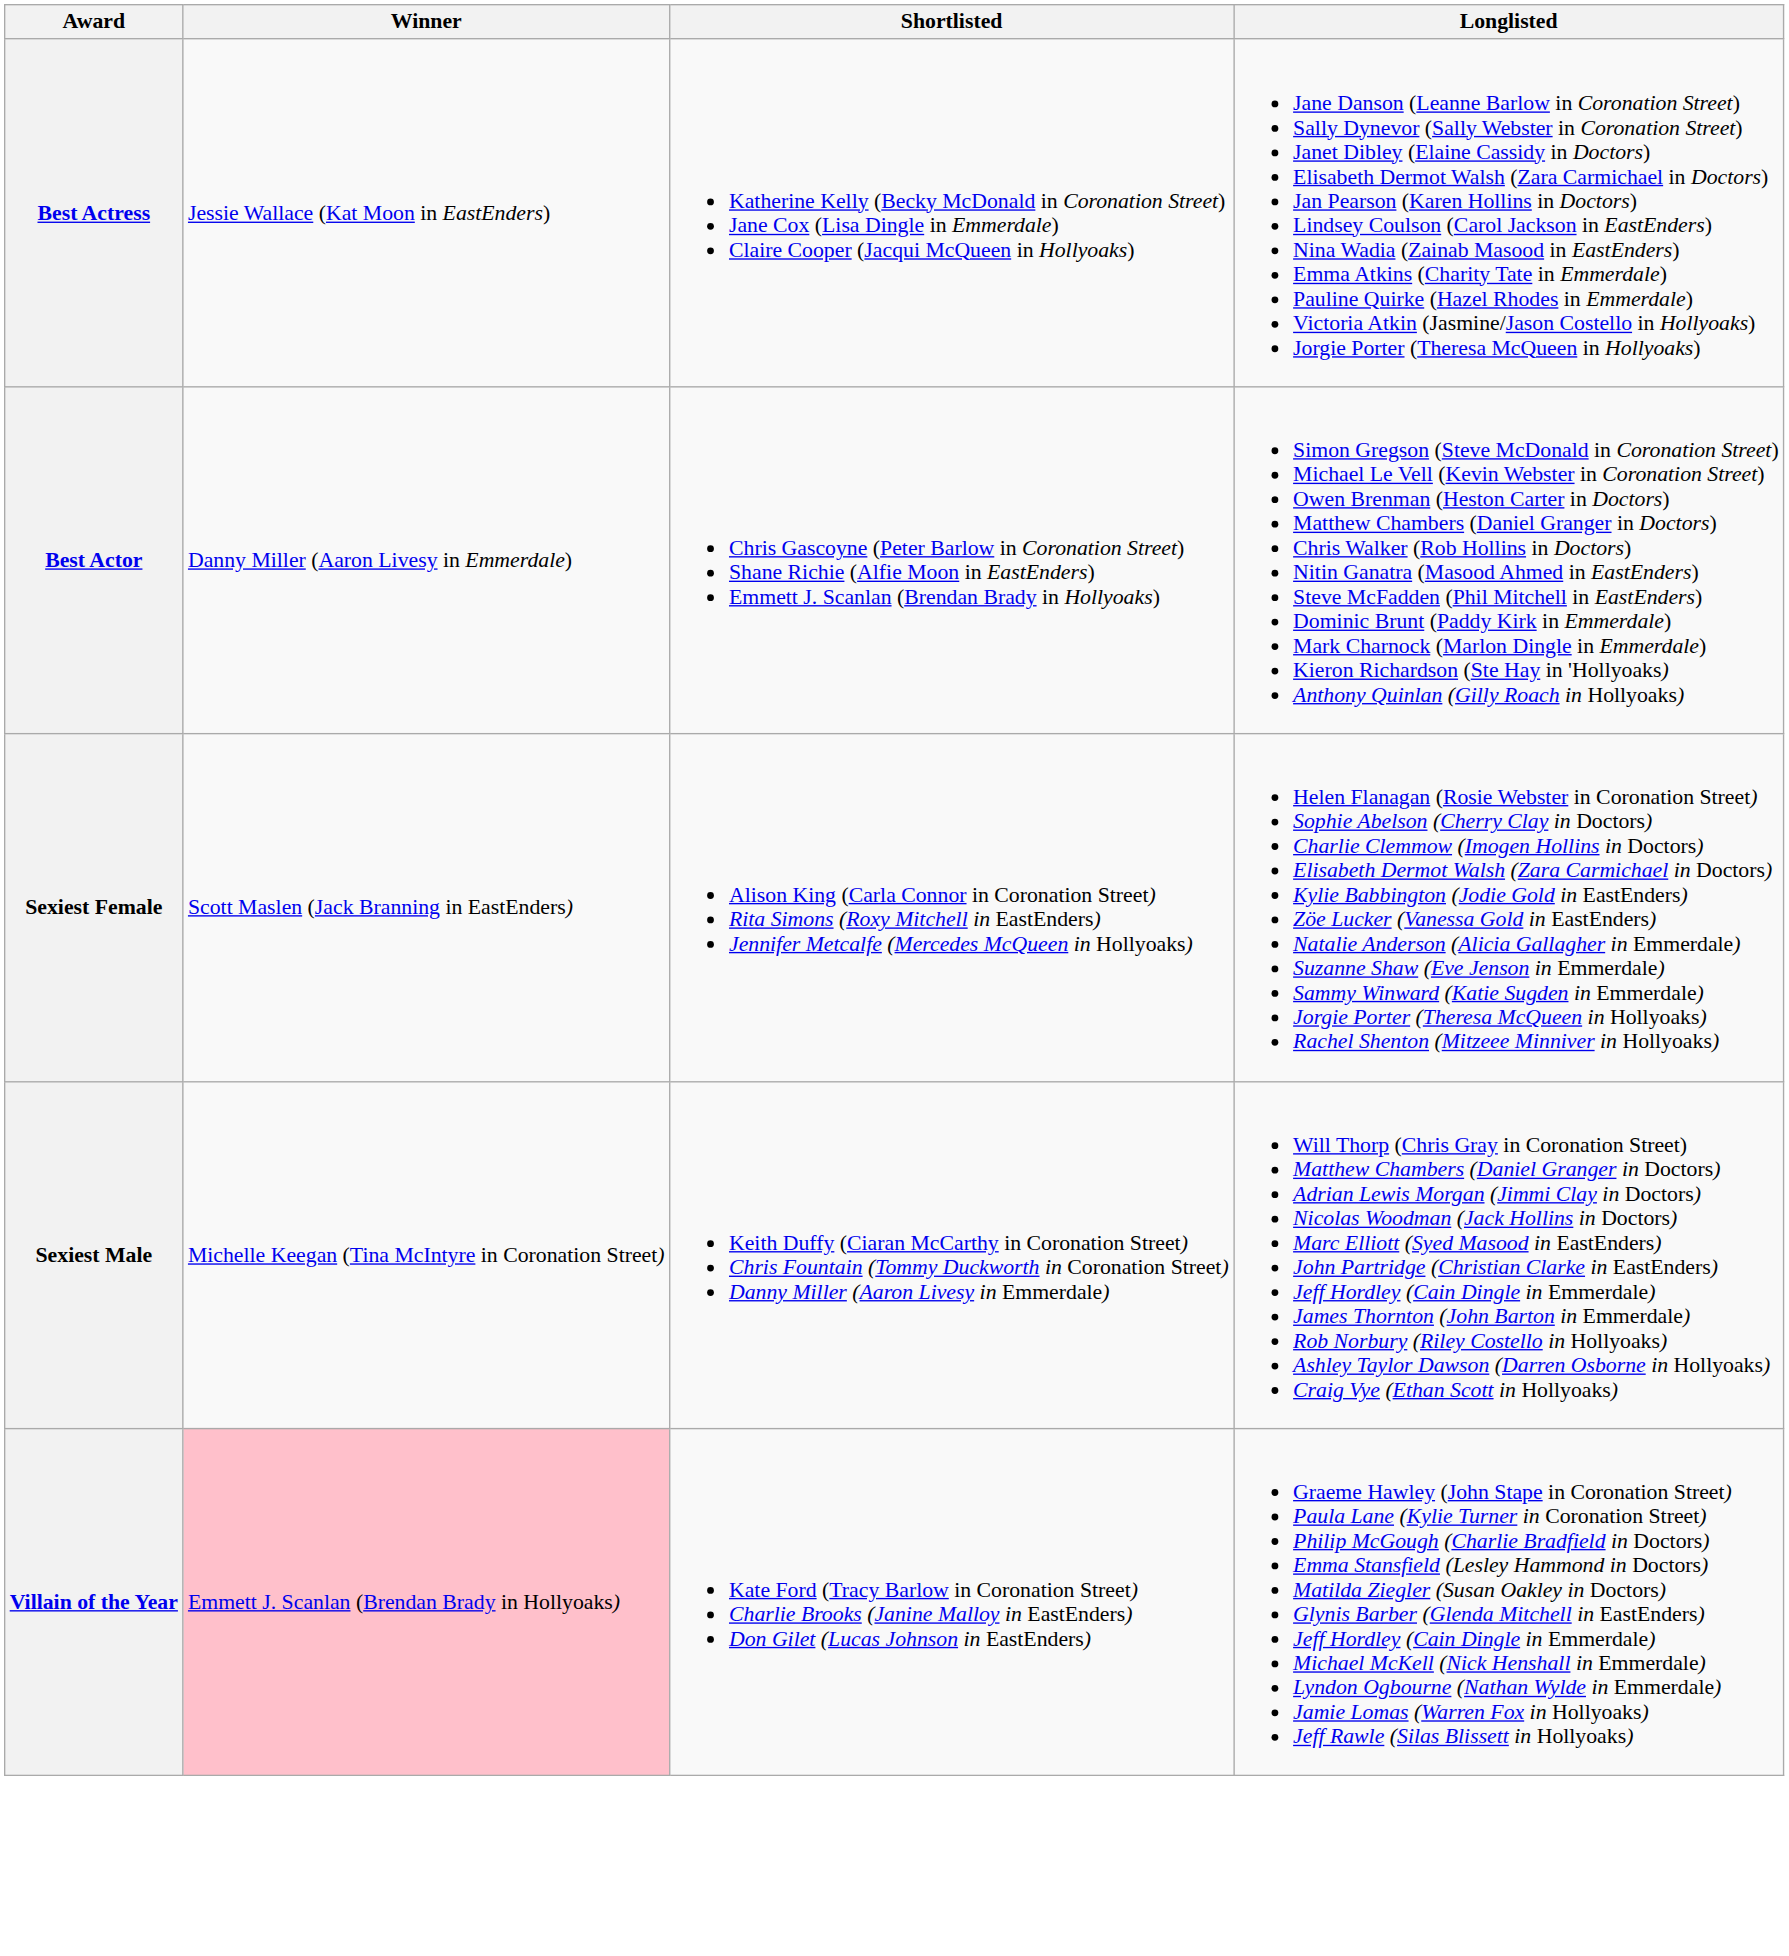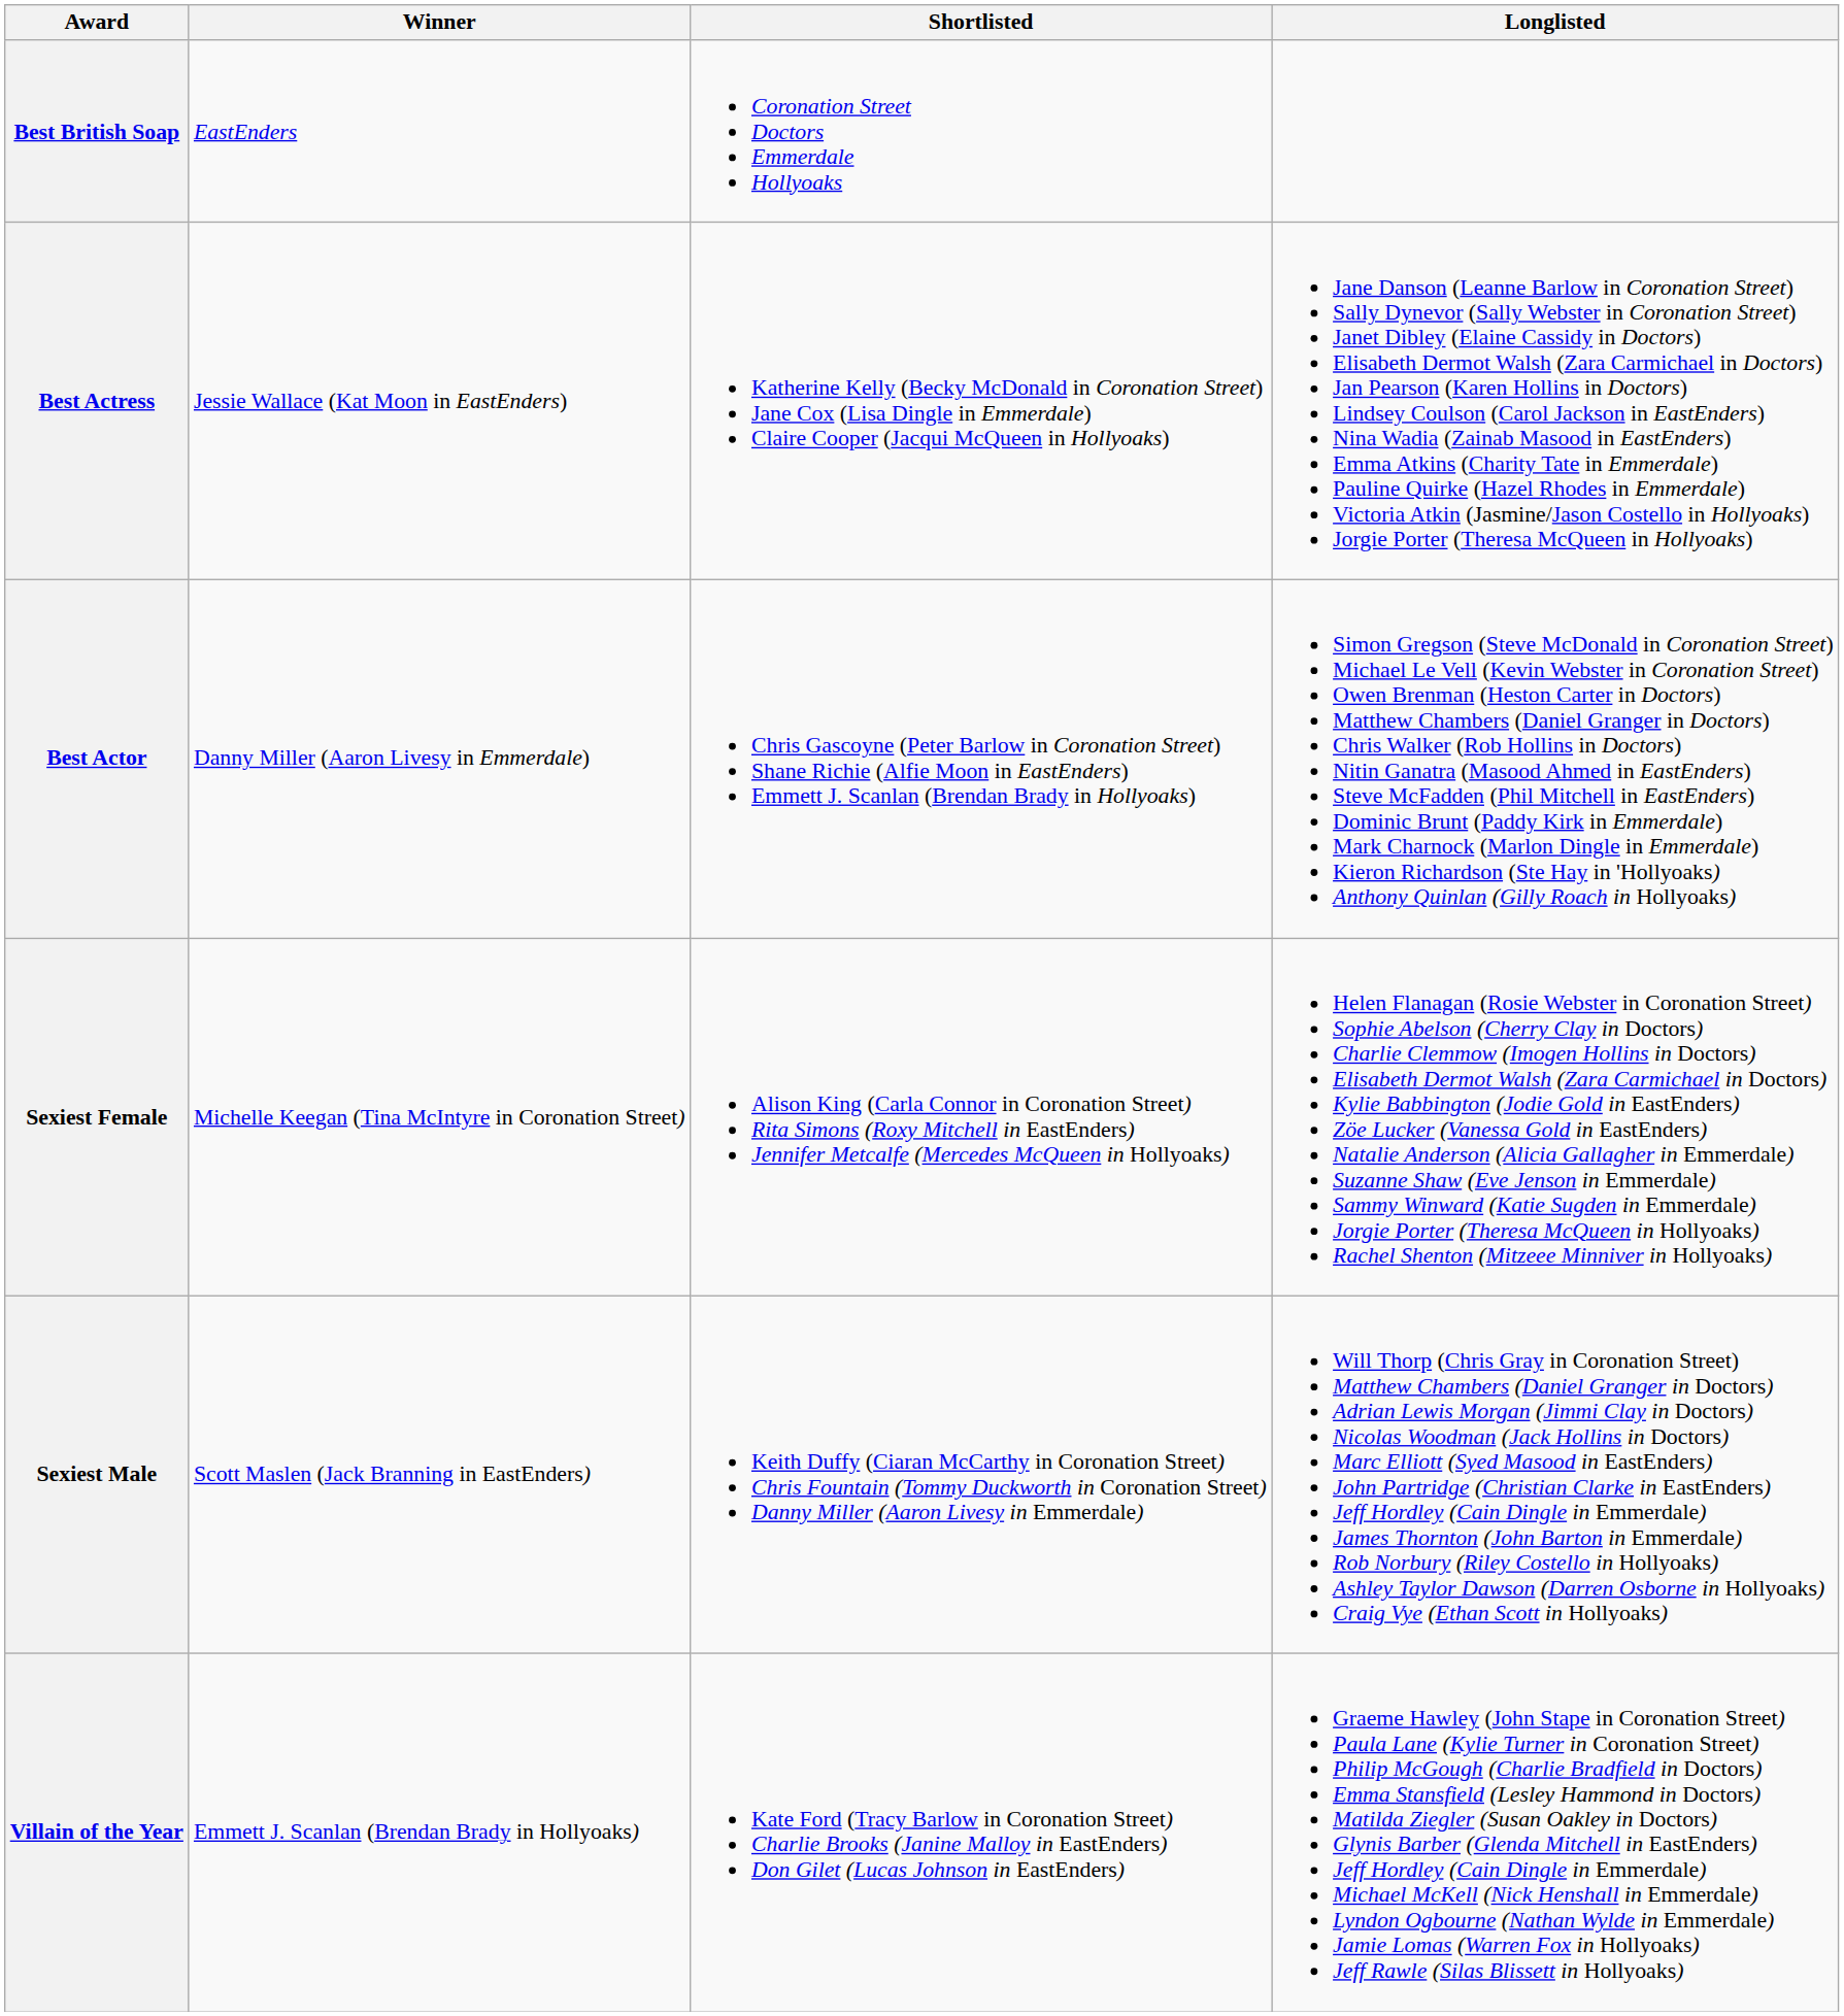+ row: Best British Soap | EastEnders | Coronation Street Doctors Emmerdale Hollyoaks
Sexiest Female | Winner: Scott Maslen (Jack Branning in EastEnders) -> Michelle Keegan (Tina McIntyre in Coronation Street)
Sexiest Male | Winner: Michelle Keegan (Tina McIntyre in Coronation Street) -> Scott Maslen (Jack Branning in EastEnders)
Villain of the Year | Winner: pink background -> no background
